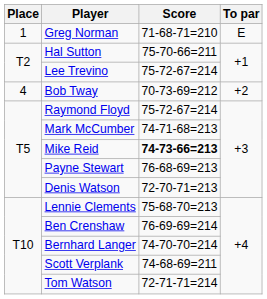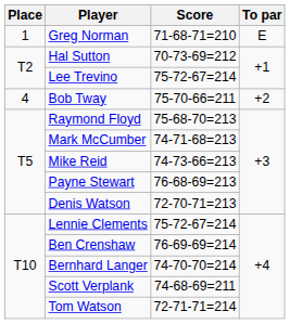Hal Sutton | Score: 75-70-66=211 -> 70-73-69=212
Bob Tway | Score: 70-73-69=212 -> 75-70-66=211
Raymond Floyd | Score: 75-72-67=214 -> 75-68-70=213
Mike Reid | Score: bold -> normal
Lennie Clements | Score: 75-68-70=213 -> 75-72-67=214
